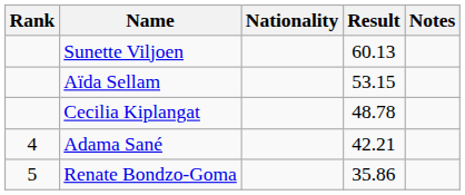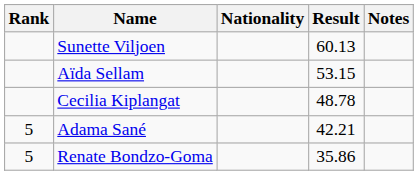Adama Sané | Rank: 4 -> 5
